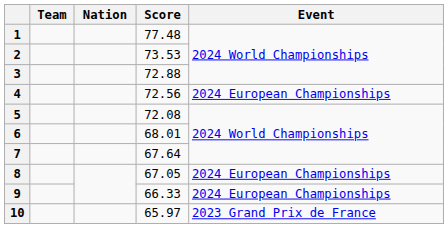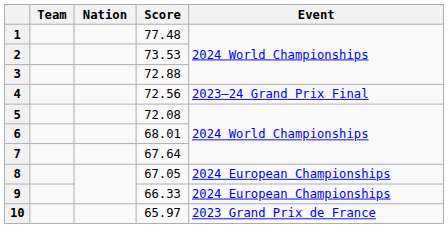4 | Event: 2024 European Championships -> 2023–24 Grand Prix Final
